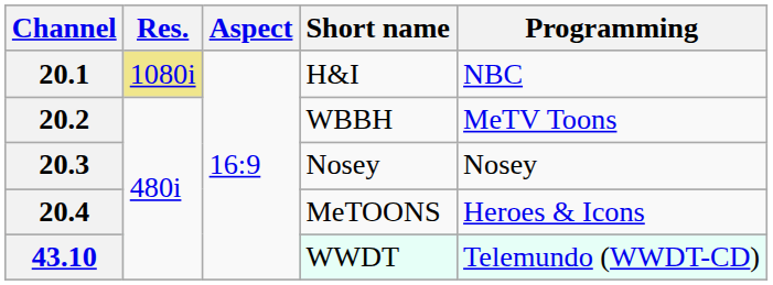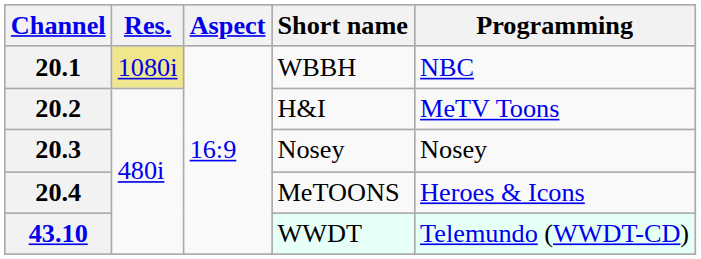20.1 | Short name: H&I -> WBBH
20.2 | Short name: WBBH -> H&I
